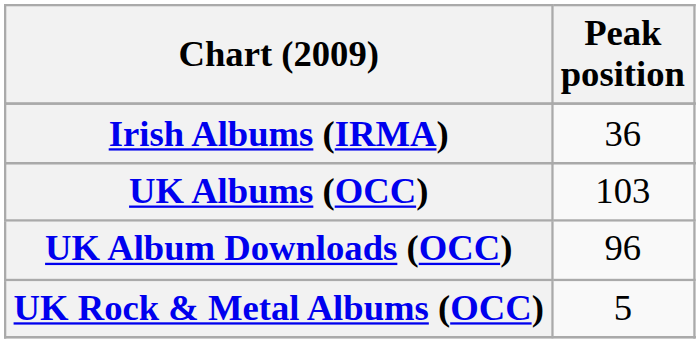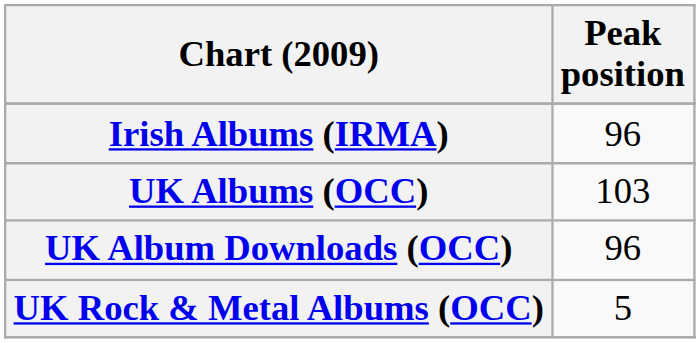Irish Albums (IRMA) | Peak position: 36 -> 96
